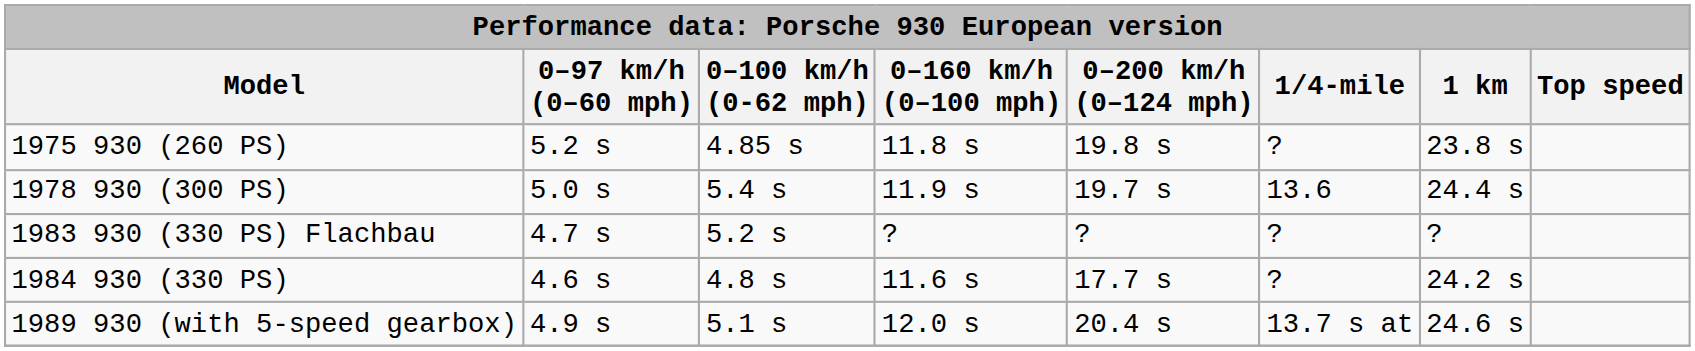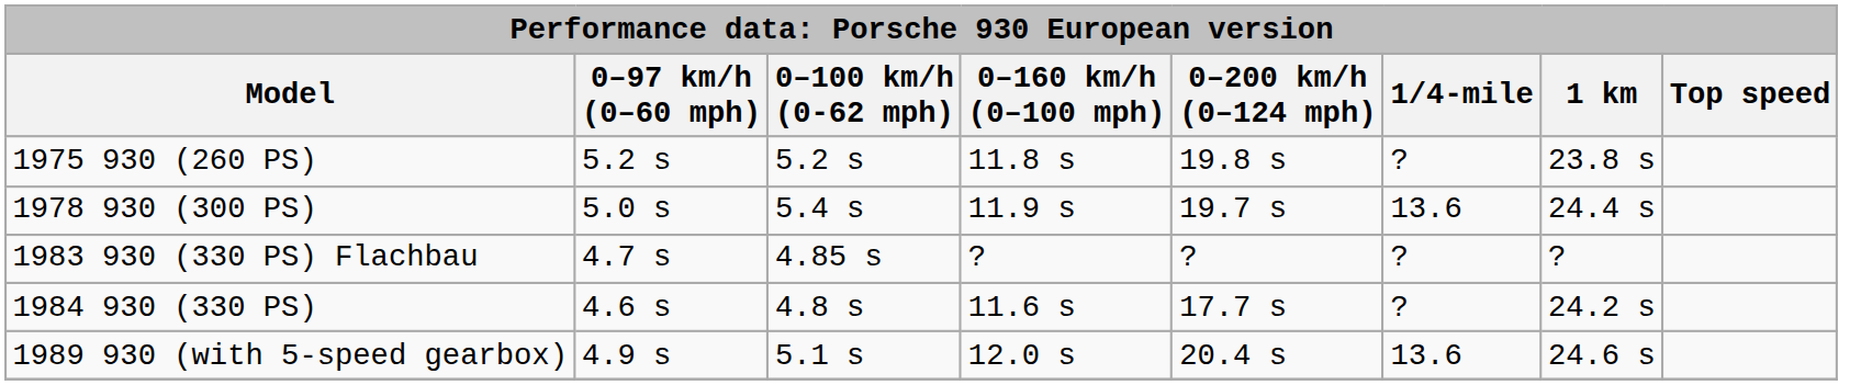1975 930 (260 PS) | 0–100 km/h (0-62 mph): 4.85 s -> 5.2 s
1983 930 (330 PS) Flachbau | 0–100 km/h (0-62 mph): 5.2 s -> 4.85 s
1989 930 (with 5-speed gearbox) | 1/4-mile: 13.7 s at -> 13.6
